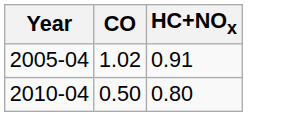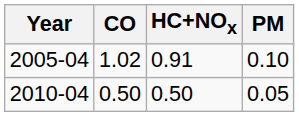+ column: PM | 0.10 | 0.05
2010-04 | HC+NOx: 0.80 -> 0.50
